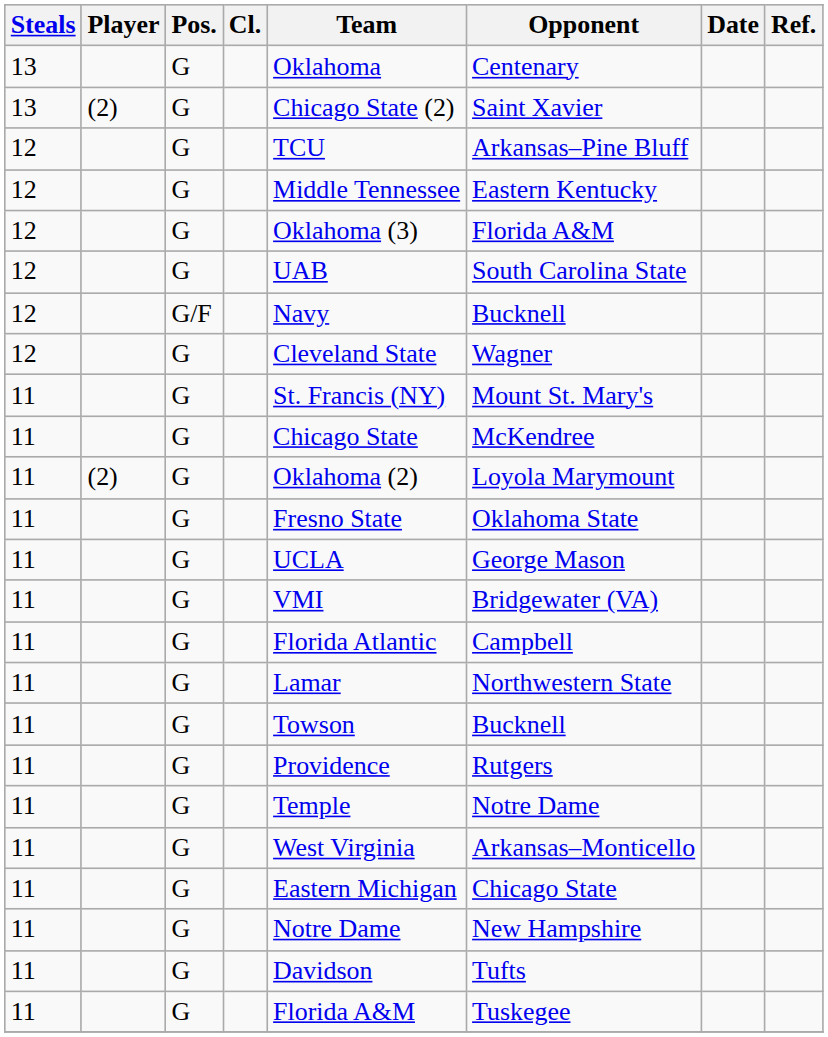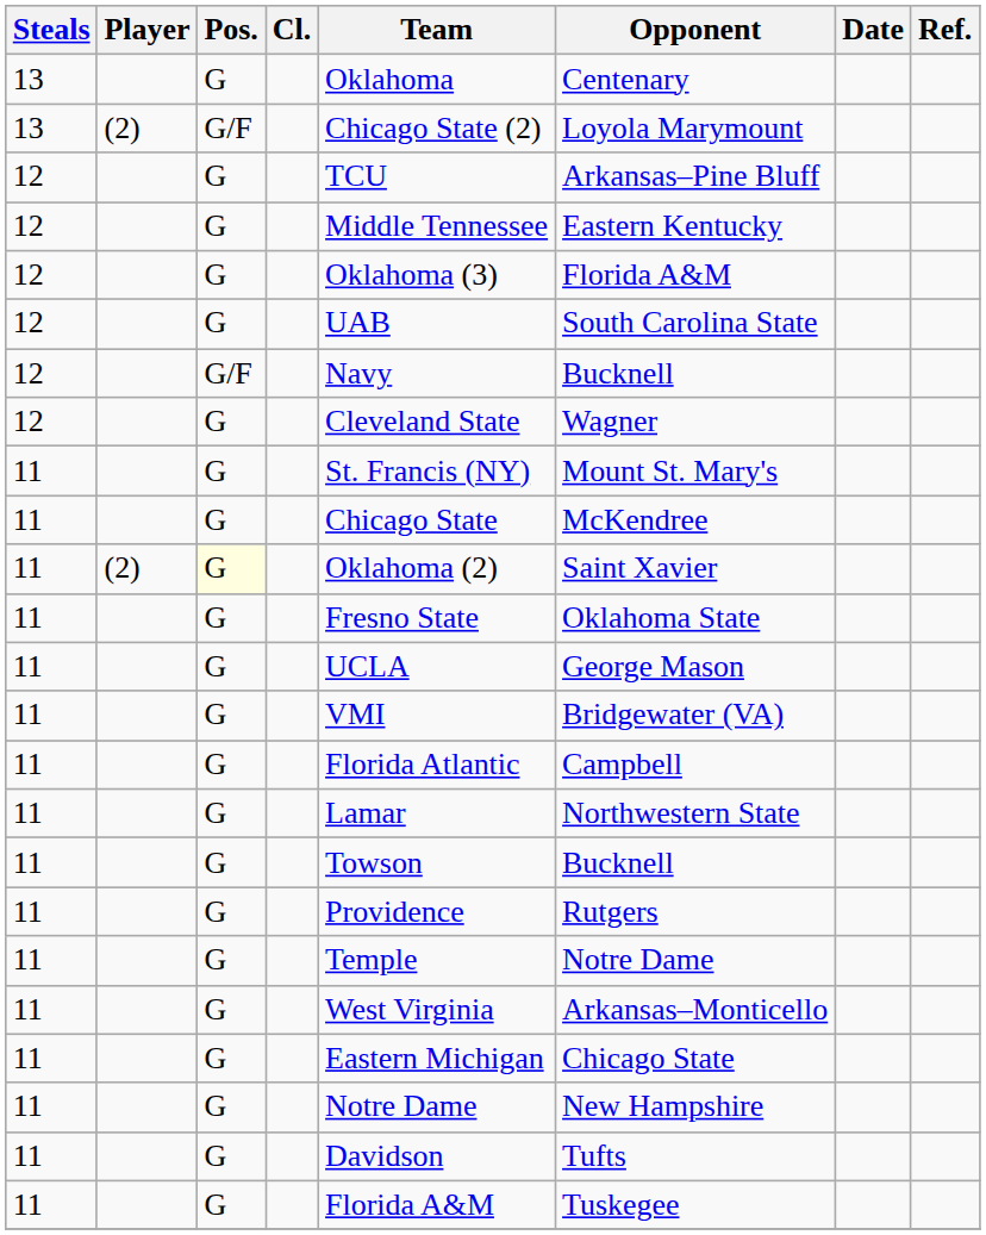13 / (2) | Pos.: G -> G/F
13 / (2) | Opponent: Saint Xavier -> Loyola Marymount
11 / (2) | Pos.: no background -> lightyellow background
11 / (2) | Opponent: Loyola Marymount -> Saint Xavier
